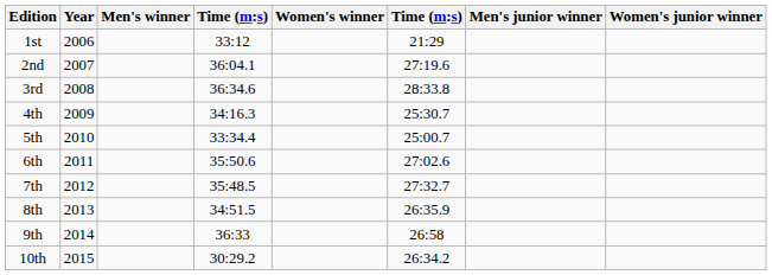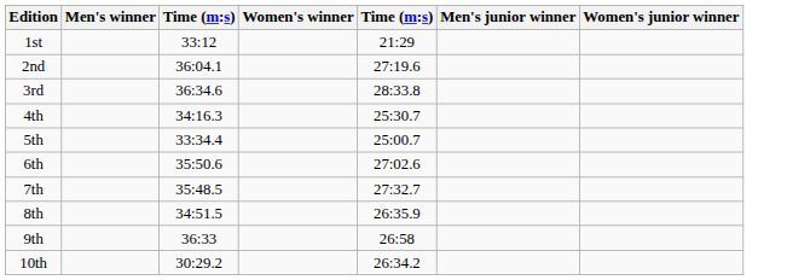- column: Year | 2006 | 2007 | 2008 | 2009 | 2010 | 2011 | 2012 | 2013 | 2014 | 2015
